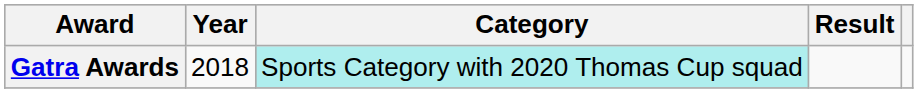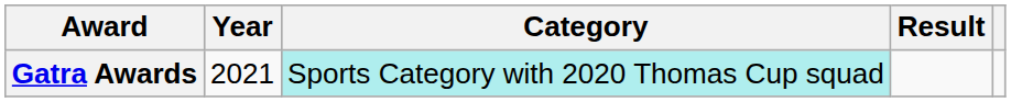Gatra Awards | Year: 2018 -> 2021
